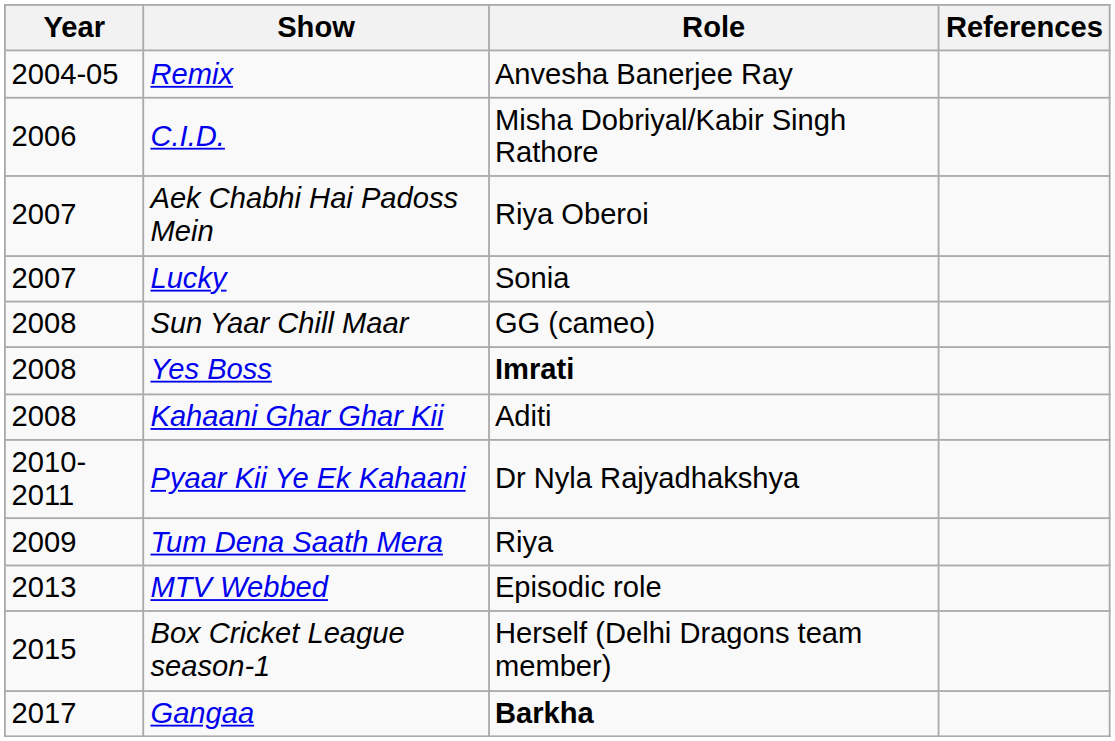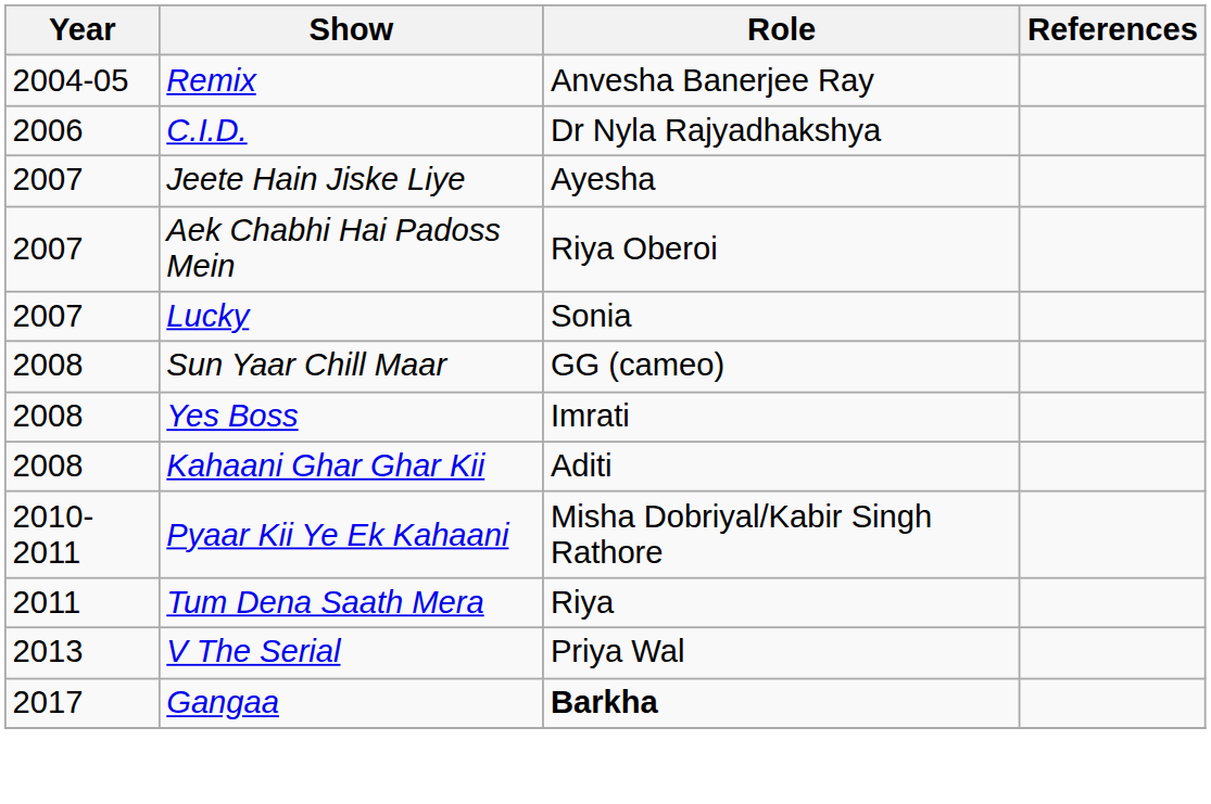C.I.D. | Role: Misha Dobriyal/Kabir Singh Rathore -> Dr Nyla Rajyadhakshya
+ row: 2007 | Jeete Hain Jiske Liye | Ayesha
Yes Boss | Role: bold -> normal
Pyaar Kii Ye Ek Kahaani | Role: Dr Nyla Rajyadhakshya -> Misha Dobriyal/Kabir Singh Rathore
Tum Dena Saath Mera | Year: 2009 -> 2011
+ row: 2013 | V The Serial | Priya Wal
- row: 2013 | MTV Webbed | Episodic role
- row: 2015 | Box Cricket League season-1 | Herself (Delhi Dragons team member)
